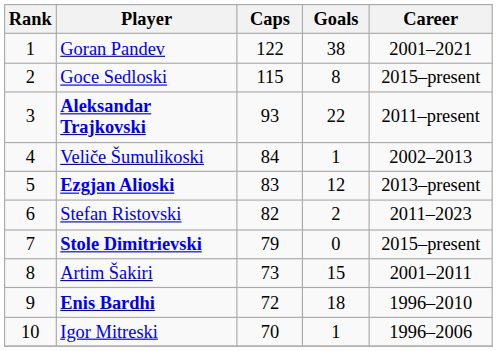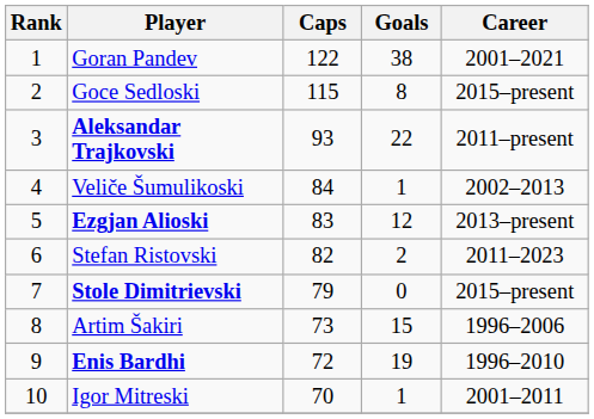Artim Šakiri | Career: 2001–2011 -> 1996–2006
Enis Bardhi | Goals: 18 -> 19
Igor Mitreski | Career: 1996–2006 -> 2001–2011
